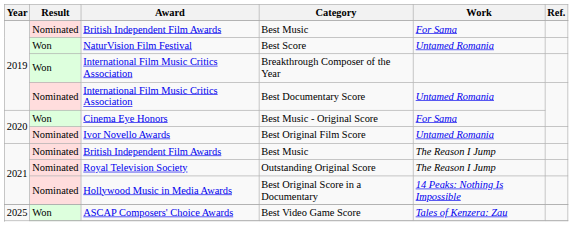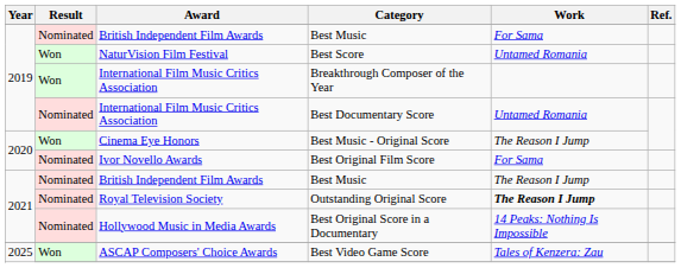Best Music - Original Score | Work: For Sama -> The Reason I Jump
Best Original Film Score | Work: Untamed Romania -> For Sama
Outstanding Original Score | Work: normal -> bold
